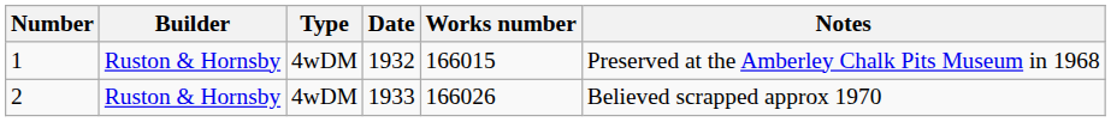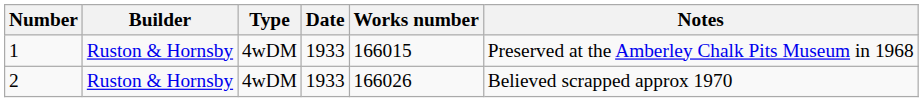1 | Date: 1932 -> 1933
